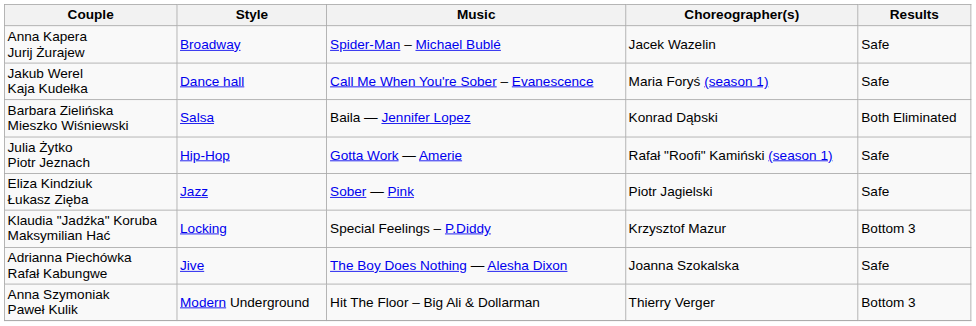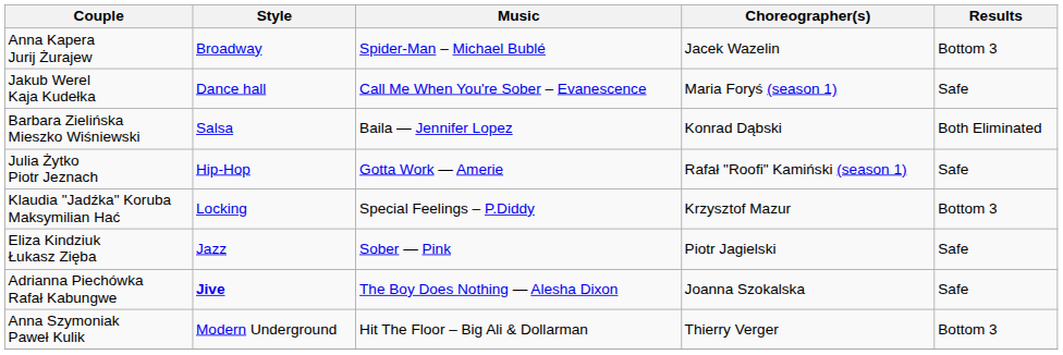Anna Kapera Jurij Żurajew | Results: Safe -> Bottom 3
rows swapped: Eliza Kindziuk Łukasz Zięba <-> Klaudia "Jadźka" Koruba Maksymilian Hać
Adrianna Piechówka Rafał Kabungwe | Style: normal -> bold
